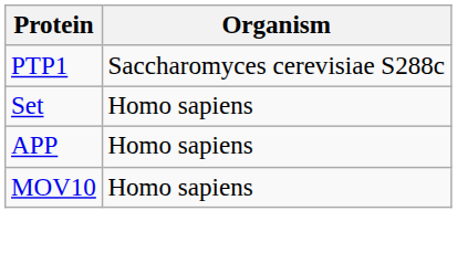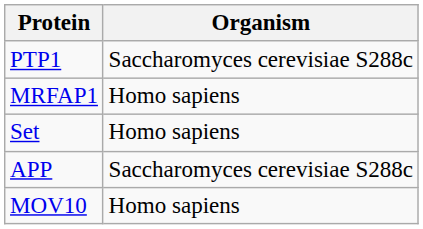+ row: MRFAP1 | Homo sapiens
APP | Organism: Homo sapiens -> Saccharomyces cerevisiae S288c
